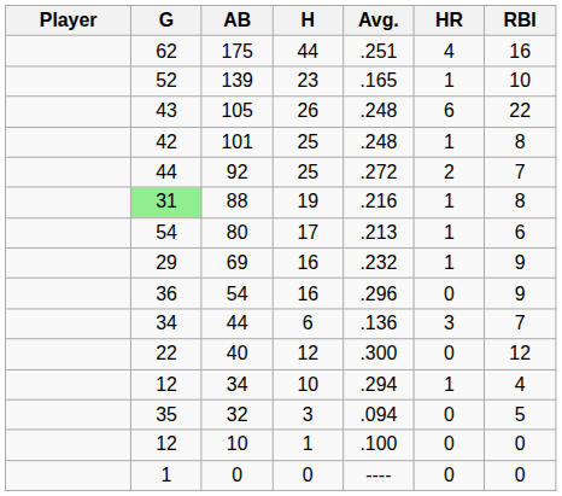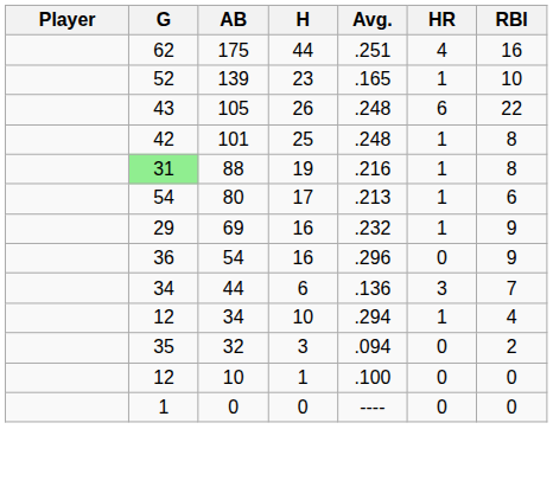- row: 44 | 92 | 25 | .272 | 2 | 7
- row: 22 | 40 | 12 | .300 | 0 | 12
32 | RBI: 5 -> 2
